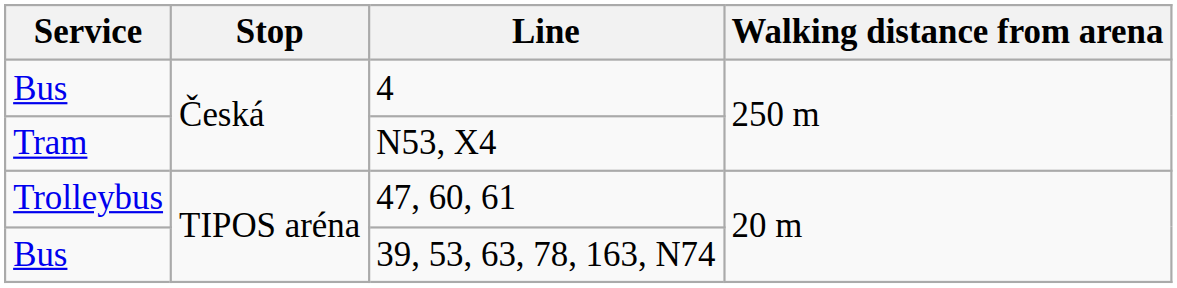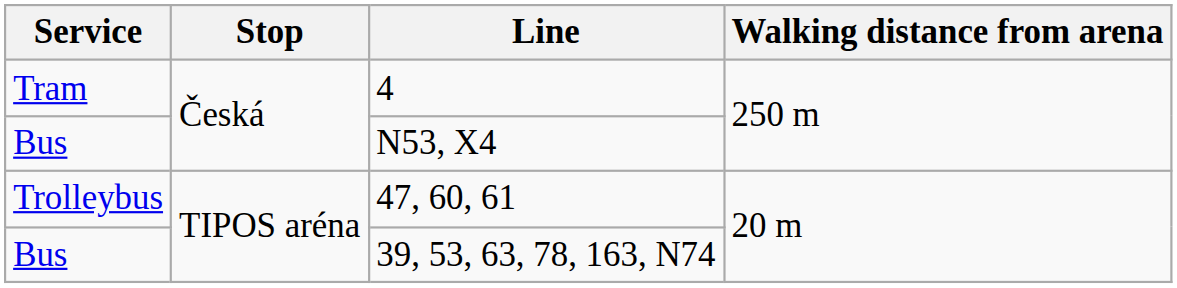4 | Service: Bus -> Tram
N53, X4 | Service: Tram -> Bus
